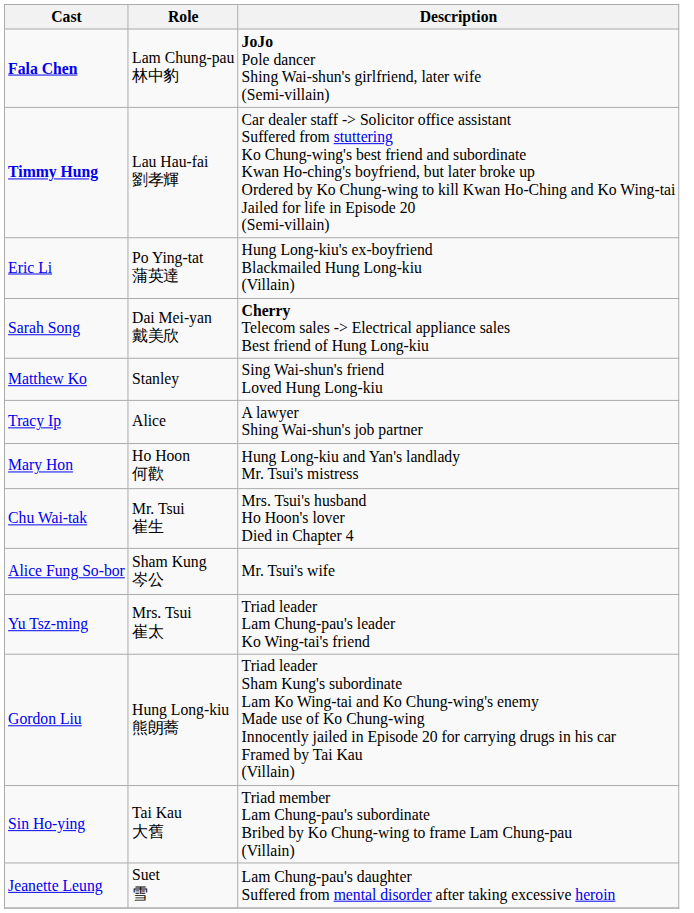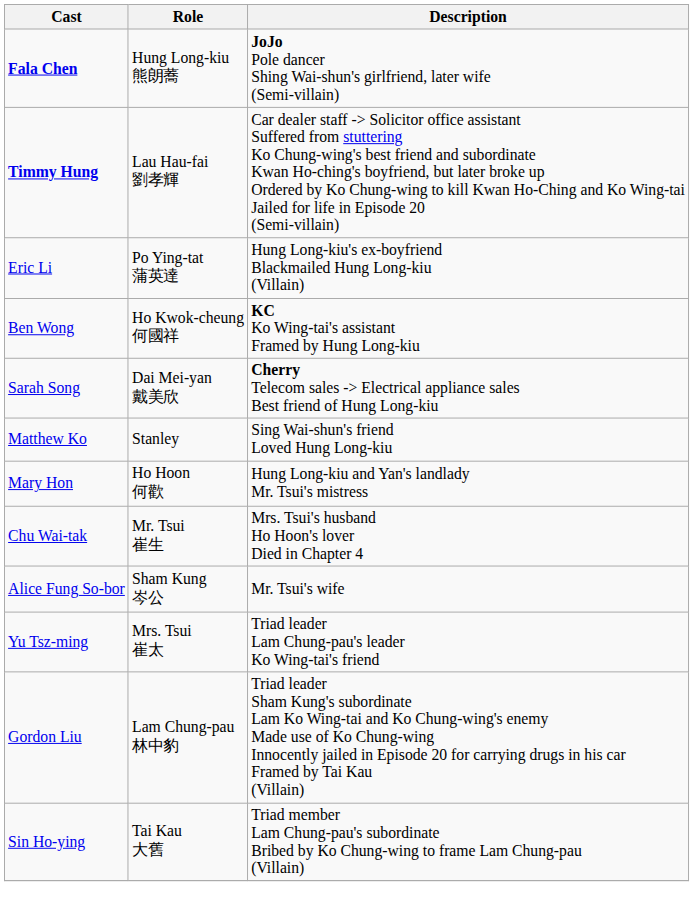Fala Chen | Role: Lam Chung-pau 林中豹 -> Hung Long-kiu 熊朗蕎
+ row: Ben Wong | Ho Kwok-cheung 何國祥 | KC Ko Wing-tai's assistant Framed by Hung Long-kiu
- row: Tracy Ip | Alice | A lawyer Shing Wai-shun's job partner
Gordon Liu | Role: Hung Long-kiu 熊朗蕎 -> Lam Chung-pau 林中豹
- row: Jeanette Leung | Suet 雪 | Lam Chung-pau's daughter Suffered from mental disorder after taking excessive heroin
